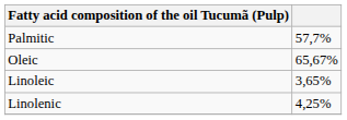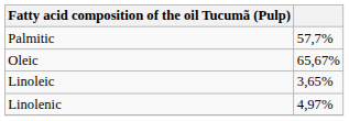Linolenic | column 2: 4,25% -> 4,97%
